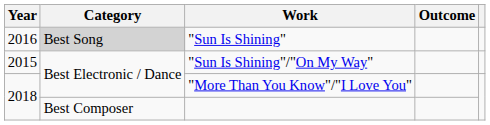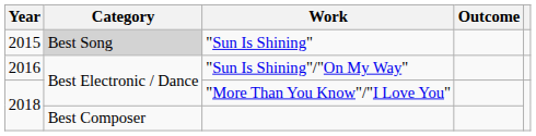"Sun Is Shining" | Year: 2016 -> 2015
"Sun Is Shining"/"On My Way" | Year: 2015 -> 2016
